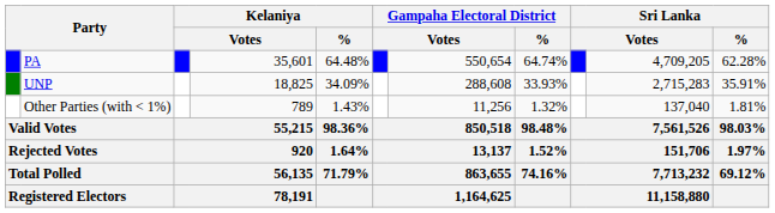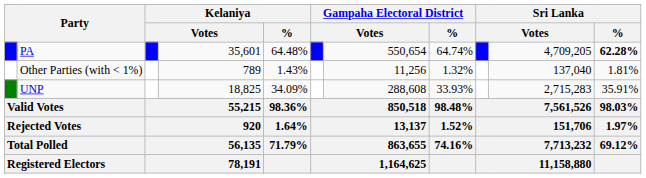PA | Sri Lanka / %: normal -> bold
rows swapped: UNP <-> Other Parties (with < 1%)
